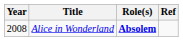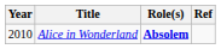Alice in Wonderland | Year: 2008 -> 2010
